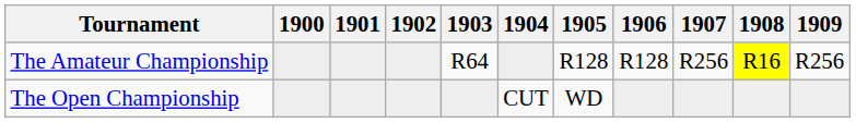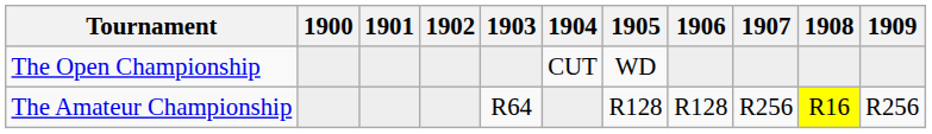rows swapped: The Open Championship <-> The Amateur Championship
